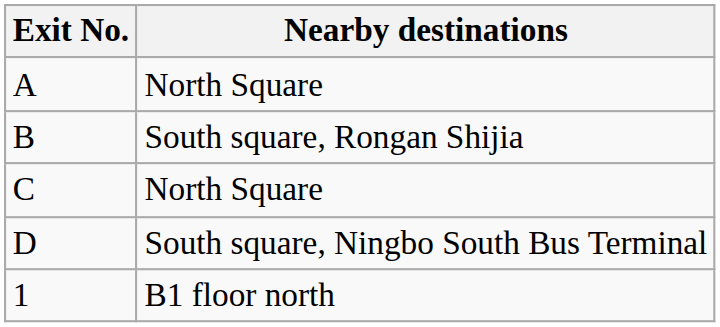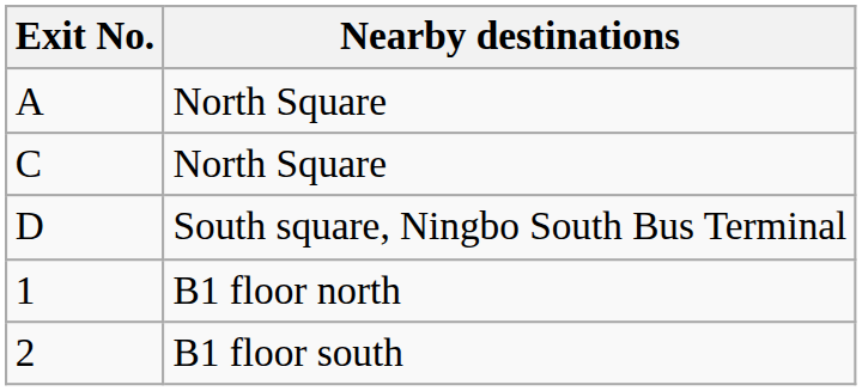- row: B | South square, Rongan Shijia
+ row: 2 | B1 floor south
